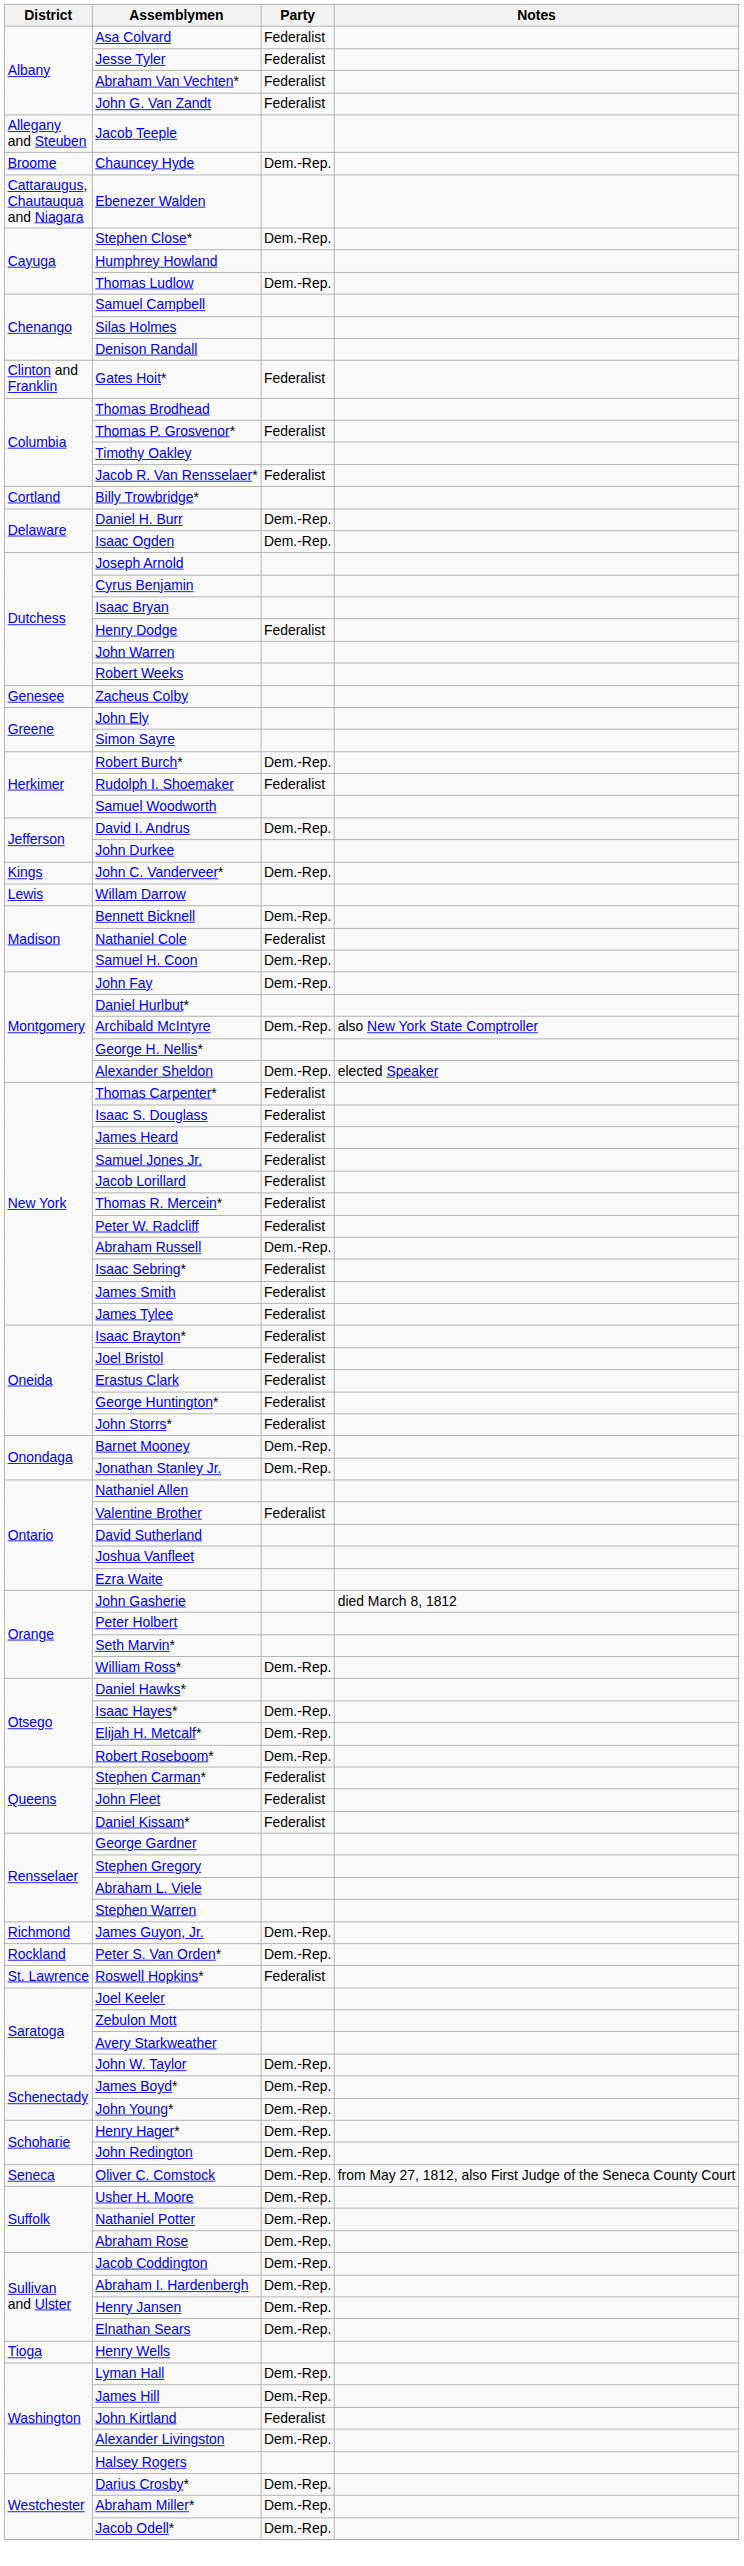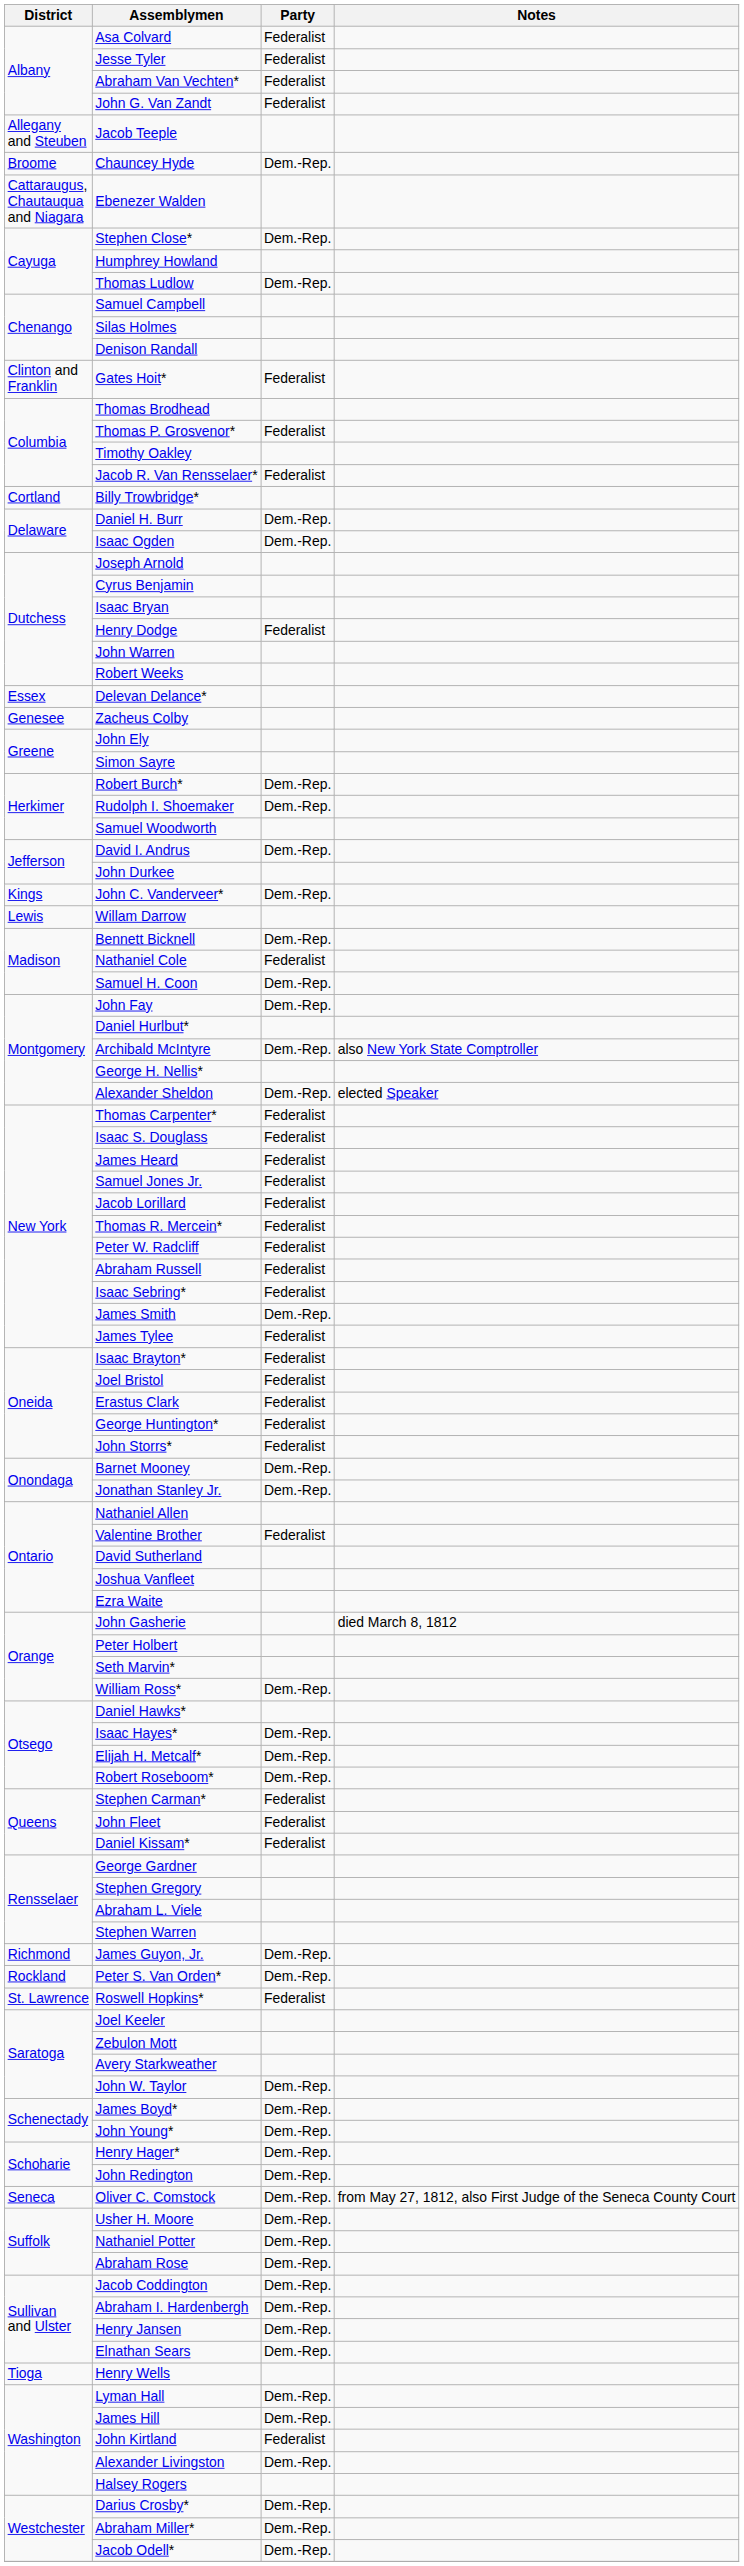+ row: Essex | Delevan Delance*
Rudolph I. Shoemaker | Party: Federalist -> Dem.-Rep.
Abraham Russell | Party: Dem.-Rep. -> Federalist
James Smith | Party: Federalist -> Dem.-Rep.
